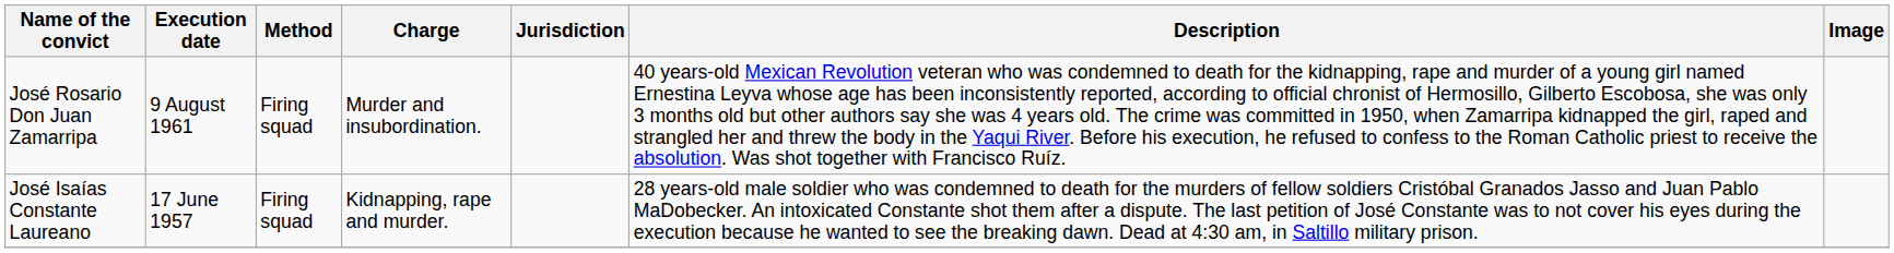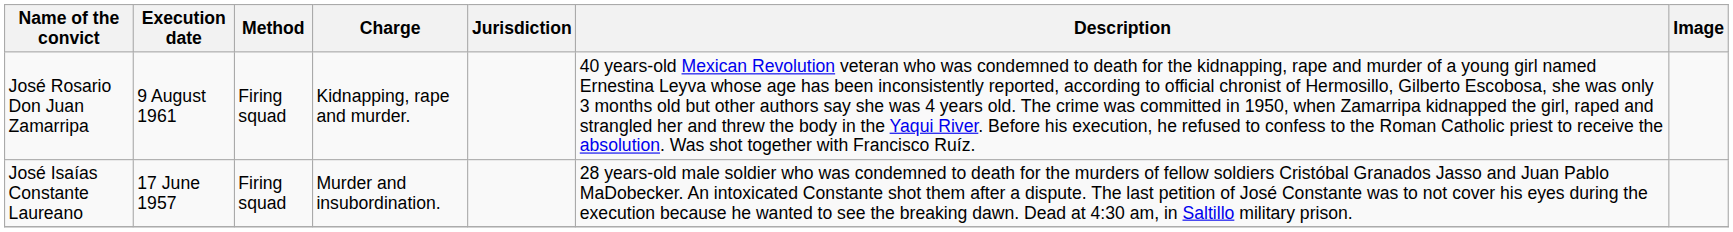José Rosario Don Juan Zamarripa | Charge: Murder and insubordination. -> Kidnapping, rape and murder.
José Isaías Constante Laureano | Charge: Kidnapping, rape and murder. -> Murder and insubordination.
